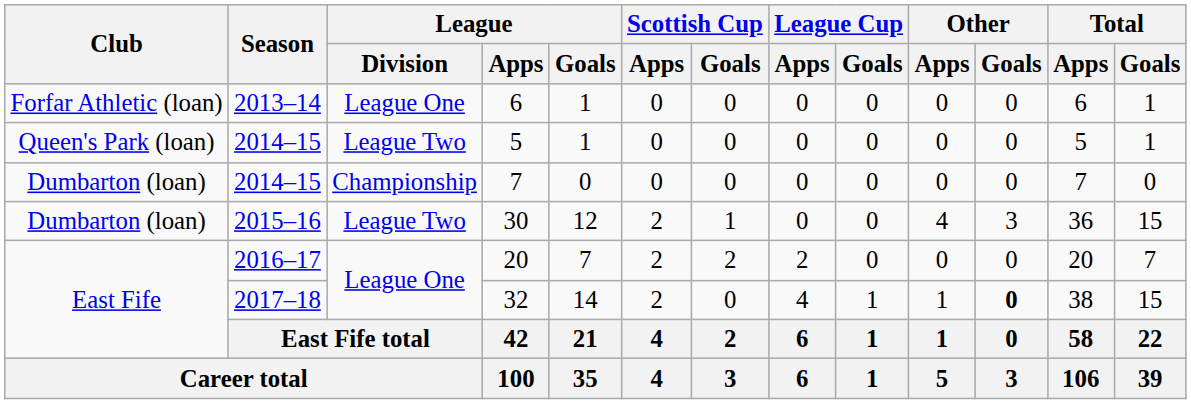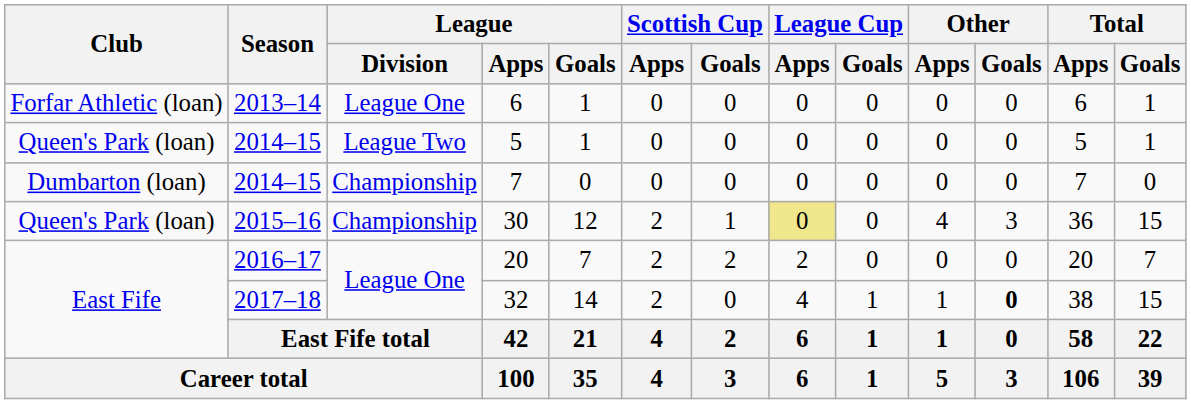30 | Club: Dumbarton (loan) -> Queen's Park (loan)
30 | League / Division: League Two -> Championship
30 | League Cup / Apps: no background -> khaki background
